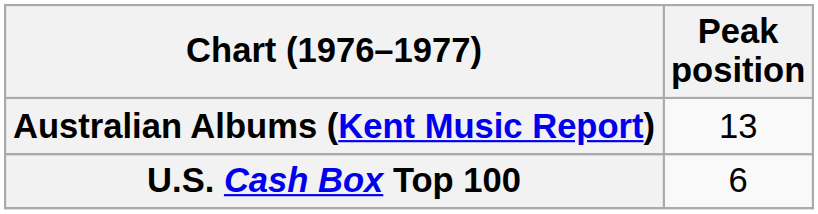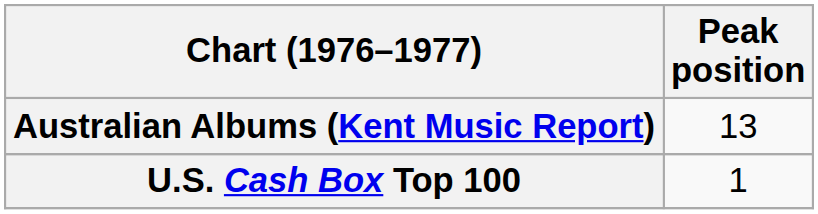U.S. Cash Box Top 100 | Peak position: 6 -> 1
